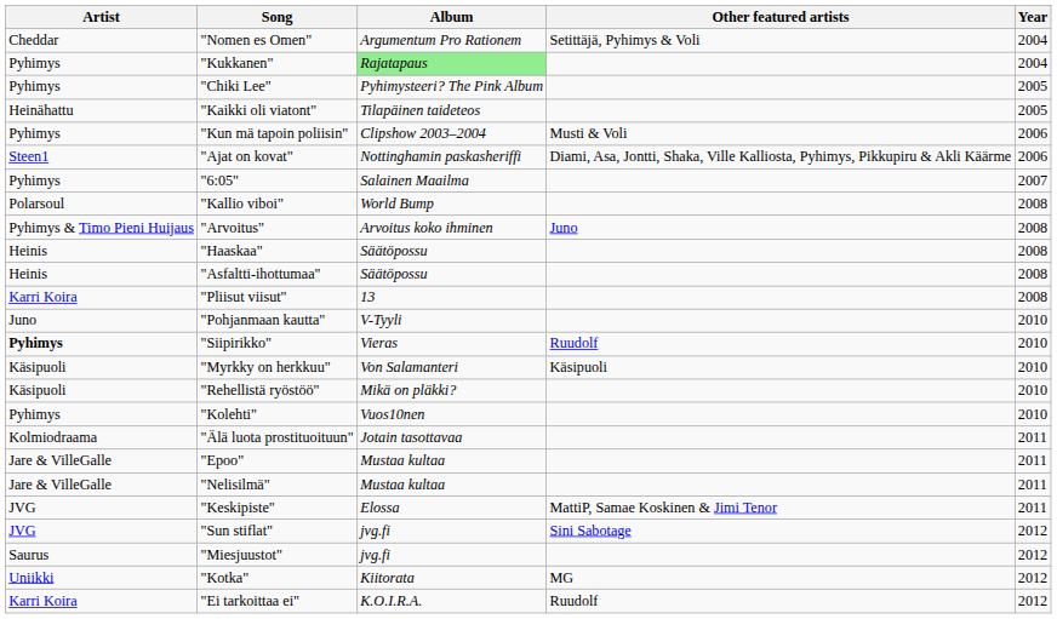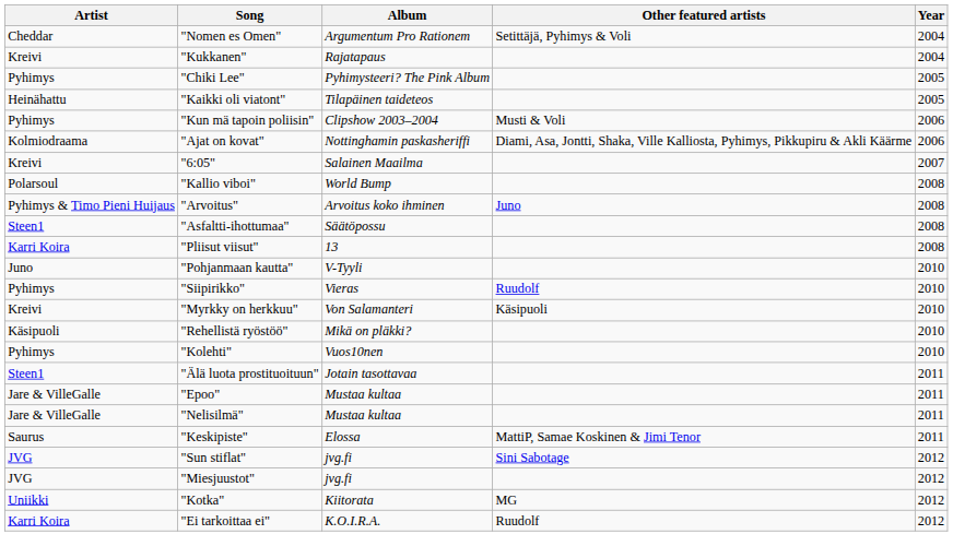"Kukkanen" | Artist: Pyhimys -> Kreivi
"Kukkanen" | Album: lightgreen background -> no background
"Ajat on kovat" | Artist: Steen1 -> Kolmiodraama
"6:05" | Artist: Pyhimys -> Kreivi
- row: Heinis | "Haaskaa" | Säätöpossu | 2008
"Asfaltti-ihottumaa" | Artist: Heinis -> Steen1
"Siipirikko" | Artist: bold -> normal
"Myrkky on herkkuu" | Artist: Käsipuoli -> Kreivi
"Älä luota prostituoituun" | Artist: Kolmiodraama -> Steen1
"Keskipiste" | Artist: JVG -> Saurus
"Miesjuustot" | Artist: Saurus -> JVG
